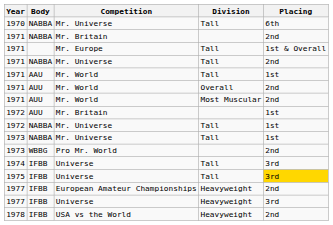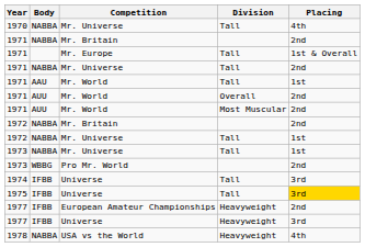1970 | Placing: 6th -> 4th
1972 / Mr. Britain | Body: AUU -> NABBA
1972 / Mr. Britain | Placing: 1st -> 2nd
1978 | Body: IFBB -> NABBA
1978 | Placing: 2nd -> 4th
